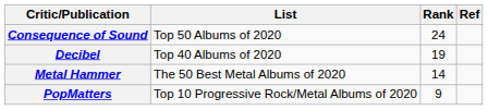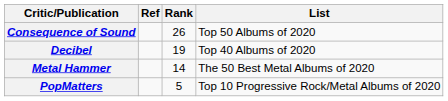columns swapped: List <-> Ref
Consequence of Sound | Rank: 24 -> 26
PopMatters | Rank: 9 -> 5
